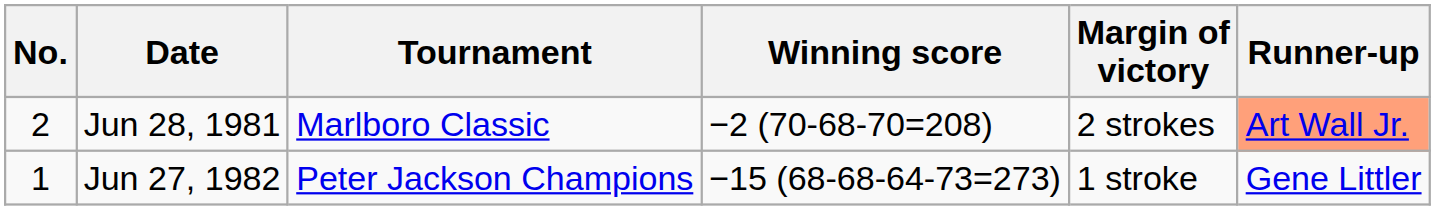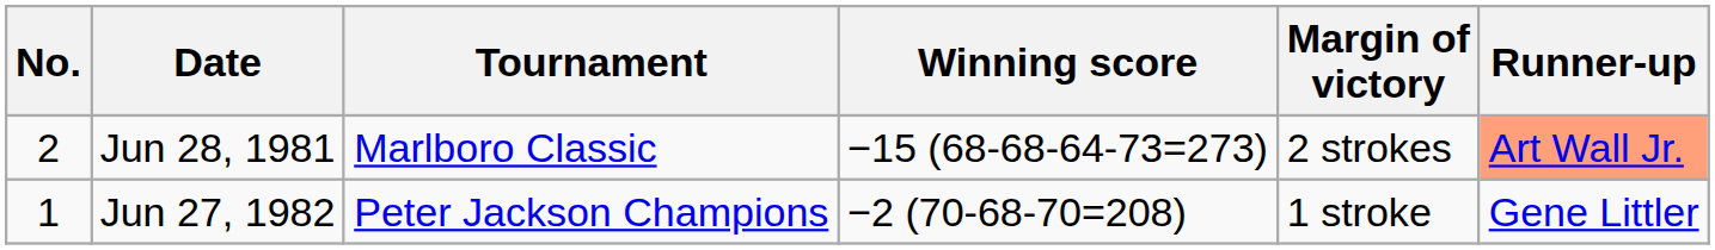Jun 28, 1981 | Winning score: −2 (70-68-70=208) -> −15 (68-68-64-73=273)
Jun 27, 1982 | Winning score: −15 (68-68-64-73=273) -> −2 (70-68-70=208)
